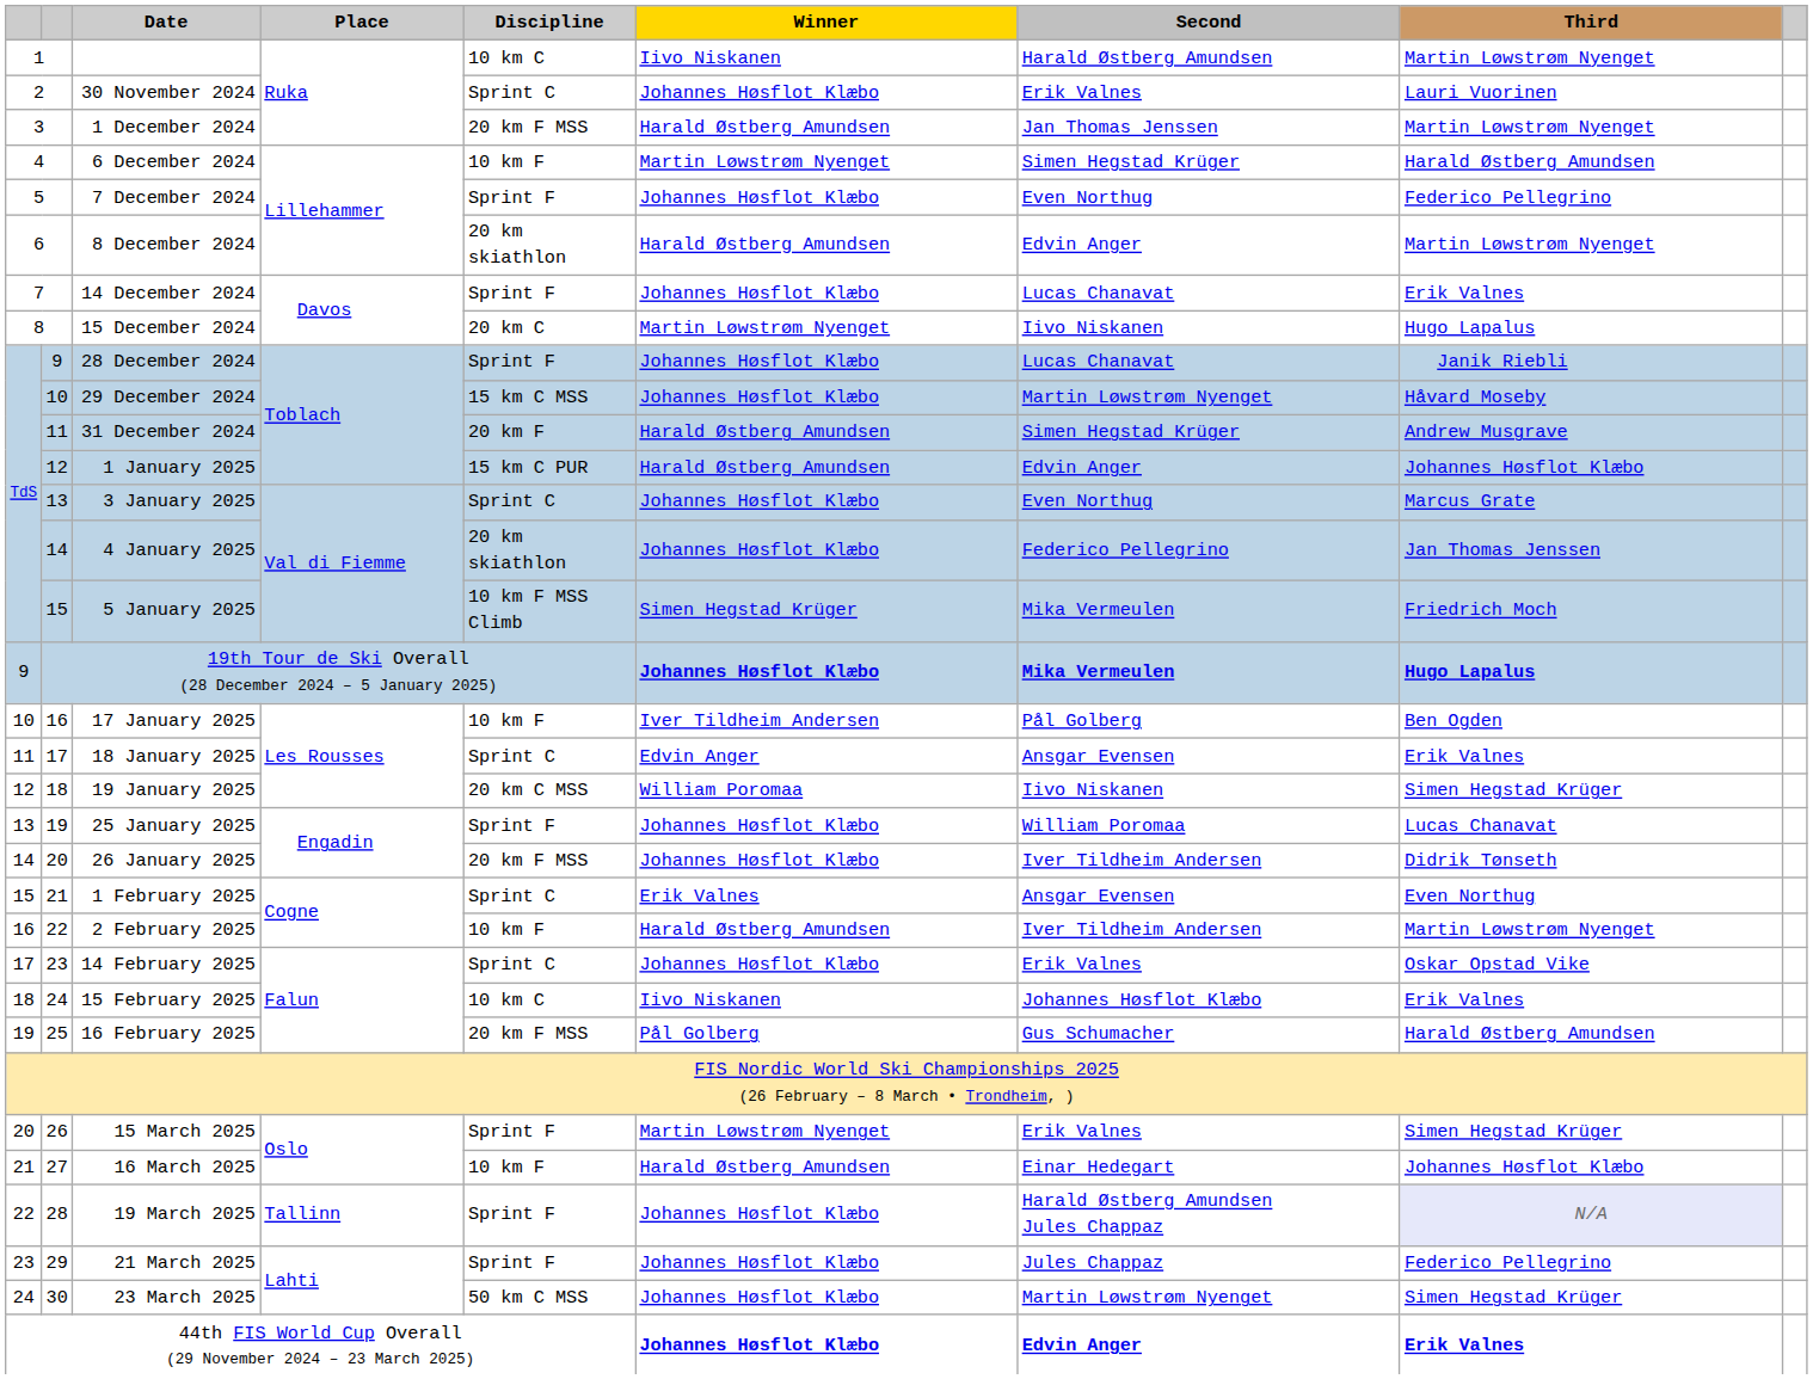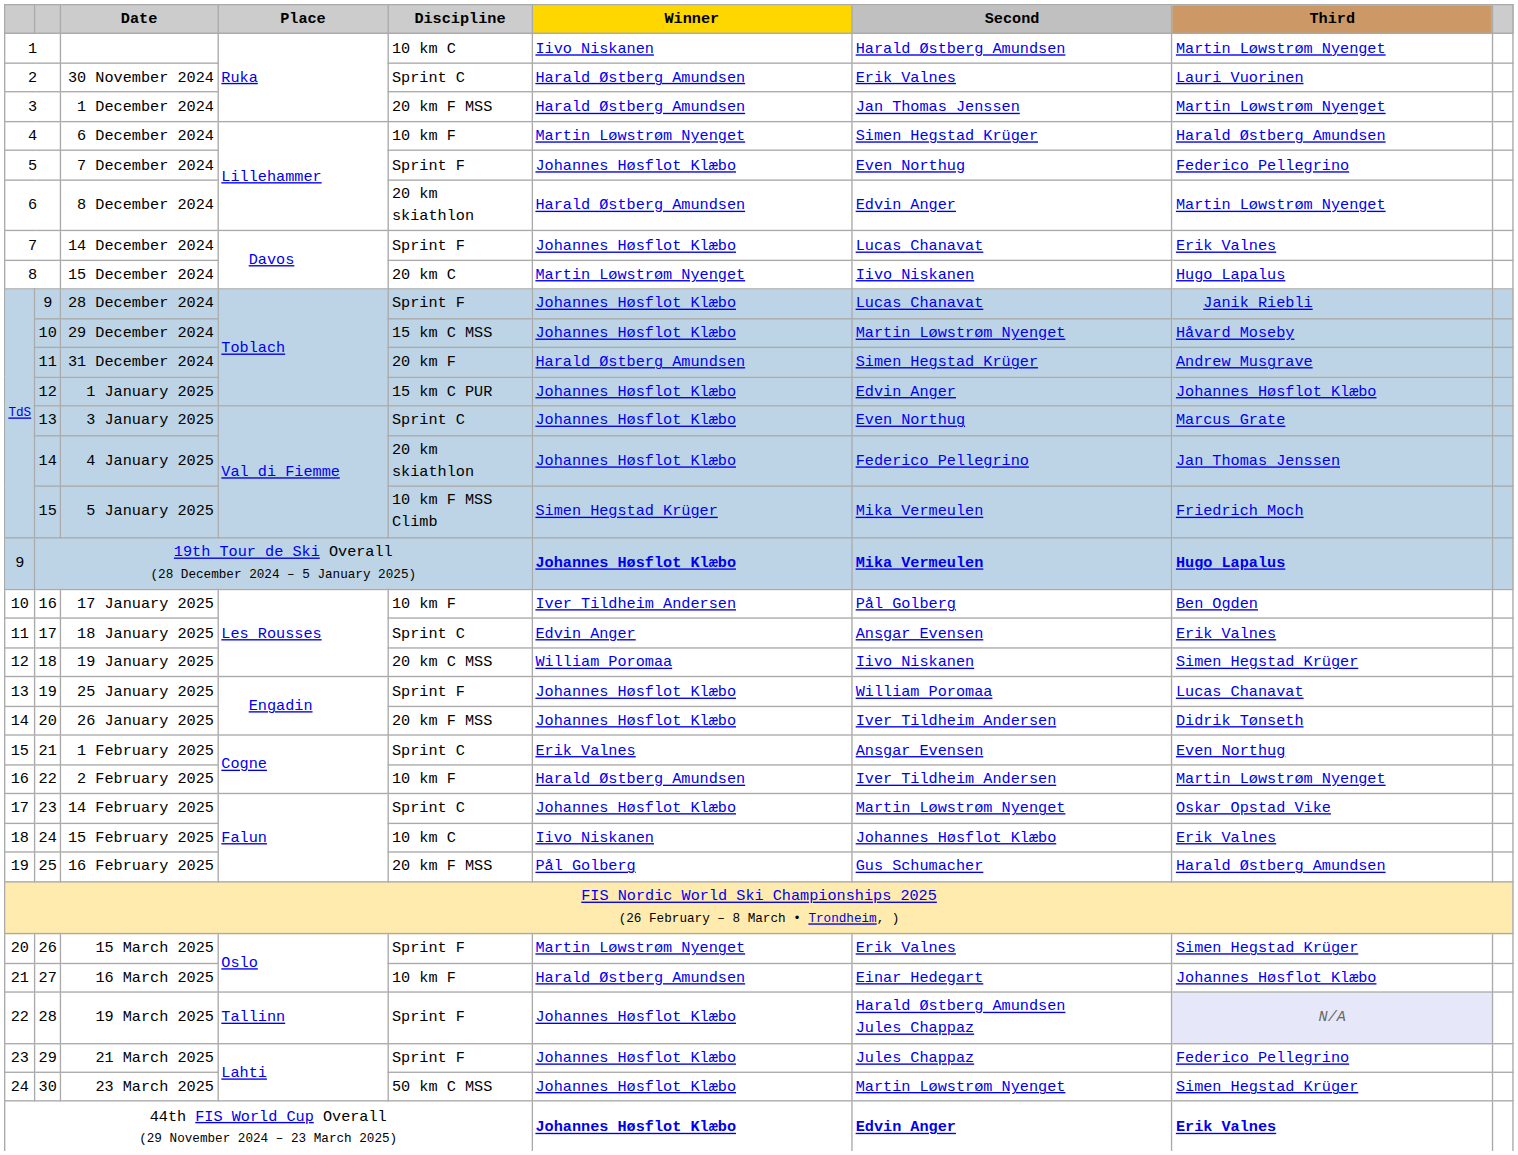30 November 2024 | Winner: Johannes Høsflot Klæbo -> Harald Østberg Amundsen
1 January 2025 | Winner: Harald Østberg Amundsen -> Johannes Høsflot Klæbo
14 February 2025 | Second: Erik Valnes -> Martin Løwstrøm Nyenget
